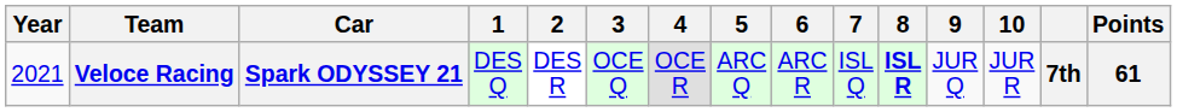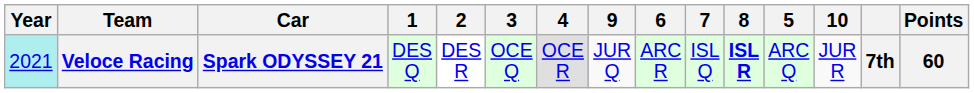columns swapped: 5 <-> 9
Veloce Racing | Year: no background -> paleturquoise background
Veloce Racing | Points: 61 -> 60
